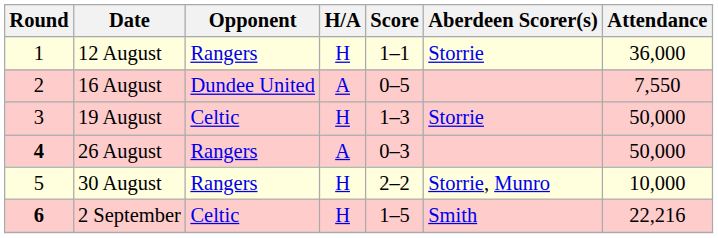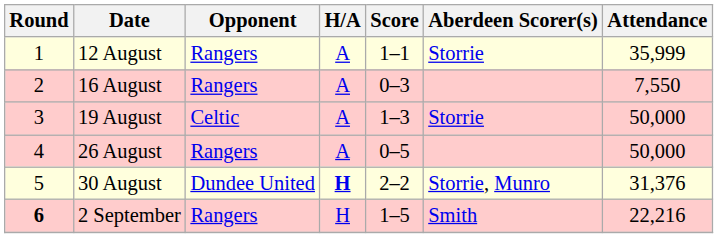12 August | H/A: H -> A
12 August | Attendance: 36,000 -> 35,999
16 August | Opponent: Dundee United -> Rangers
16 August | Score: 0–5 -> 0–3
19 August | H/A: H -> A
26 August | Round: bold -> normal
26 August | Score: 0–3 -> 0–5
30 August | Opponent: Rangers -> Dundee United
30 August | H/A: normal -> bold
30 August | Attendance: 10,000 -> 31,376
2 September | Opponent: Celtic -> Rangers
